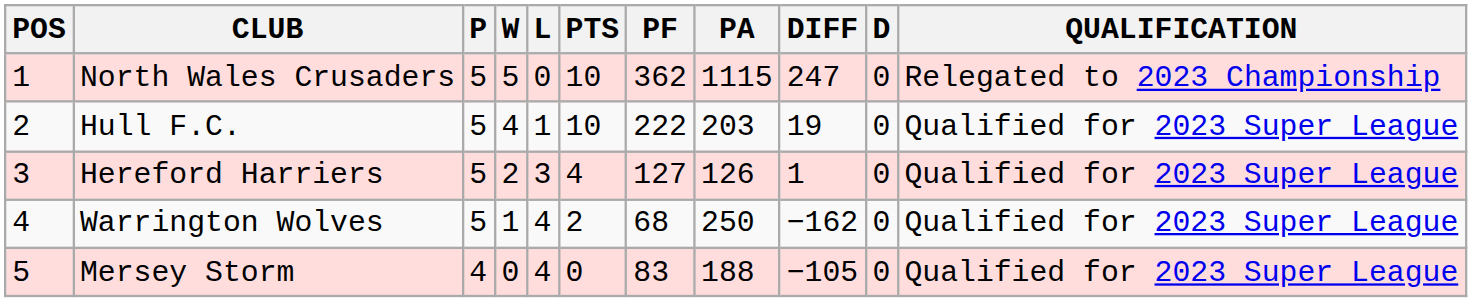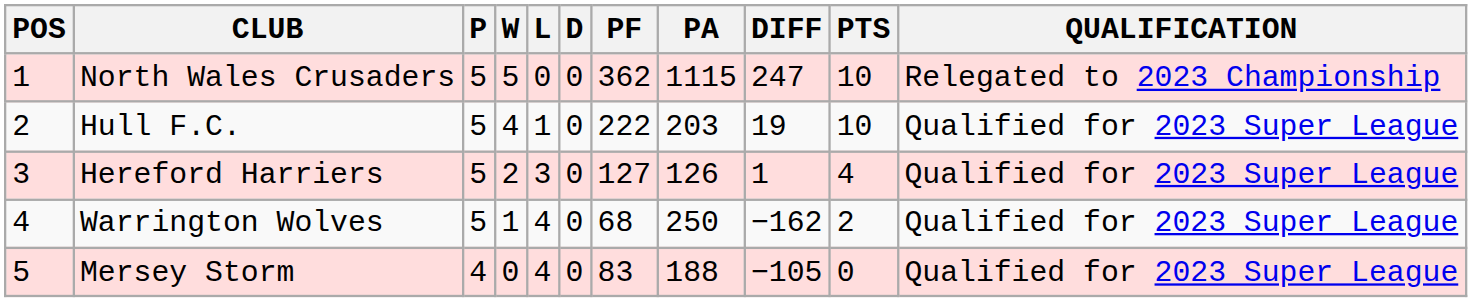columns swapped: D <-> PTS
